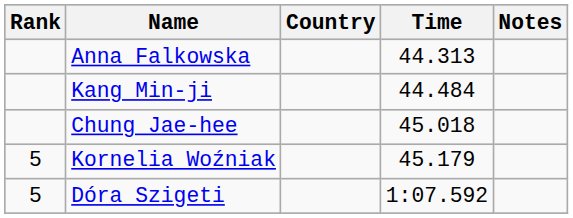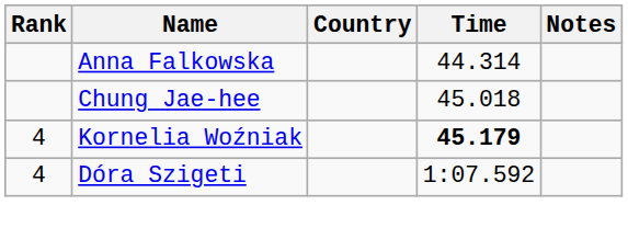Anna Falkowska | Time: 44.313 -> 44.314
- row: Kang Min-ji | 44.484
Kornelia Woźniak | Rank: 5 -> 4
Kornelia Woźniak | Time: normal -> bold
Dóra Szigeti | Rank: 5 -> 4
